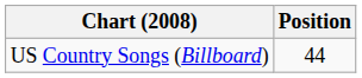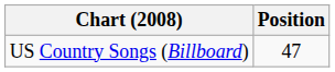US Country Songs (Billboard) | Position: 44 -> 47
